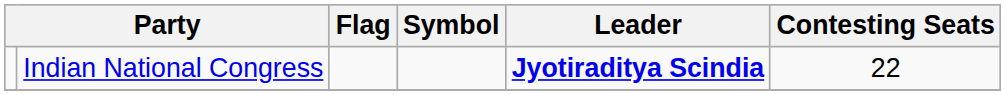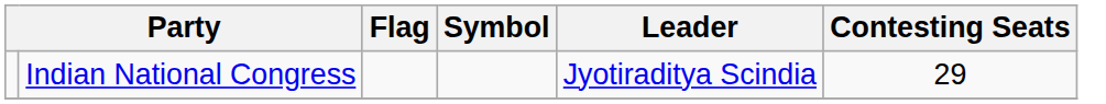Indian National Congress | Leader: bold -> normal
Indian National Congress | Contesting Seats: 22 -> 29
